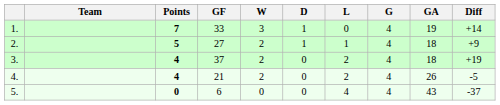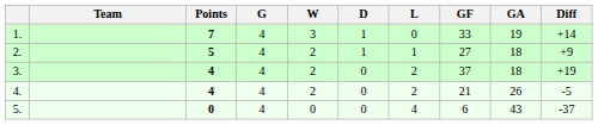columns swapped: G <-> GF
